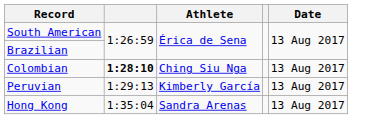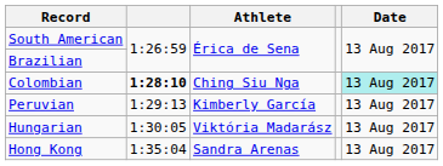Colombian | Date: no background -> paleturquoise background
+ row: Hungarian | 1:30:05 | Viktória Madarász | 13 Aug 2017
